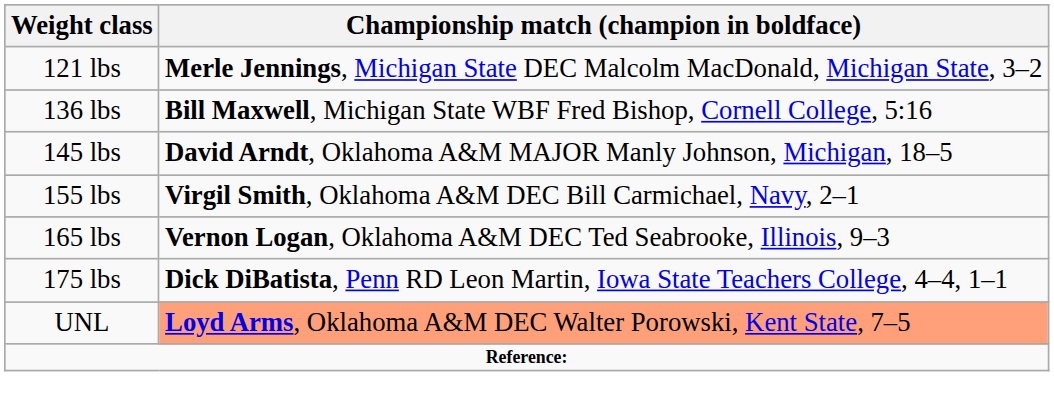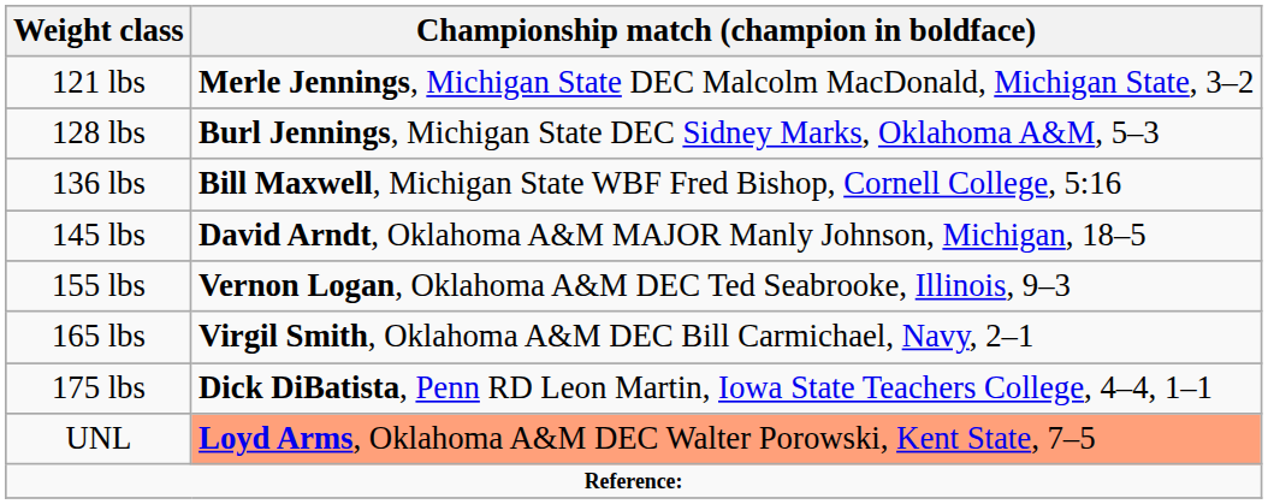+ row: 128 lbs | Burl Jennings, Michigan State DEC Sidney Marks, Oklahoma A&M, 5–3
155 lbs | Championship match (champion in boldface): Virgil Smith, Oklahoma A&M DEC Bill Carmichael, Navy, 2–1 -> Vernon Logan, Oklahoma A&M DEC Ted Seabrooke, Illinois, 9–3
165 lbs | Championship match (champion in boldface): Vernon Logan, Oklahoma A&M DEC Ted Seabrooke, Illinois, 9–3 -> Virgil Smith, Oklahoma A&M DEC Bill Carmichael, Navy, 2–1
